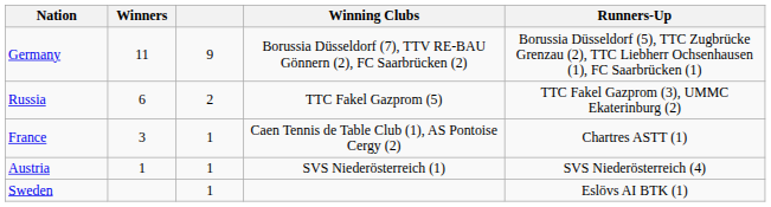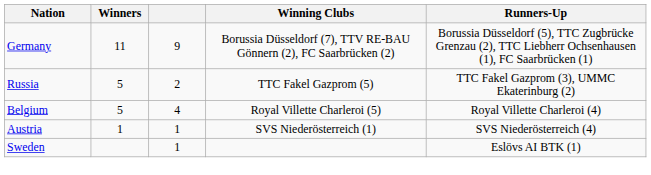Russia | Winners: 6 -> 5
+ row: Belgium | 5 | 4 | Royal Villette Charleroi (5) | Royal Villette Charleroi (4)
- row: France | 3 | 1 | Caen Tennis de Table Club (1), AS Pontoise Cergy (2) | Chartres ASTT (1)
